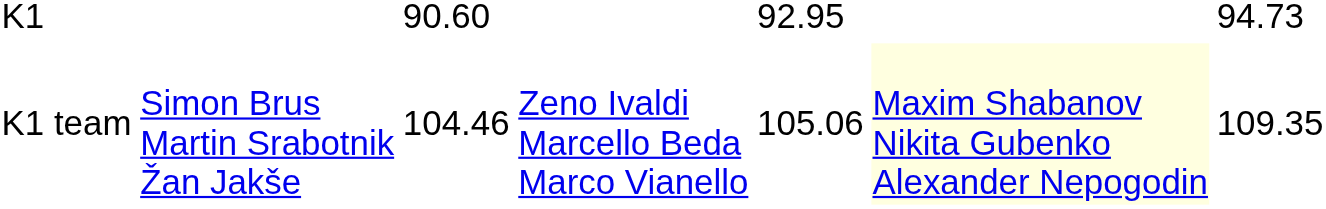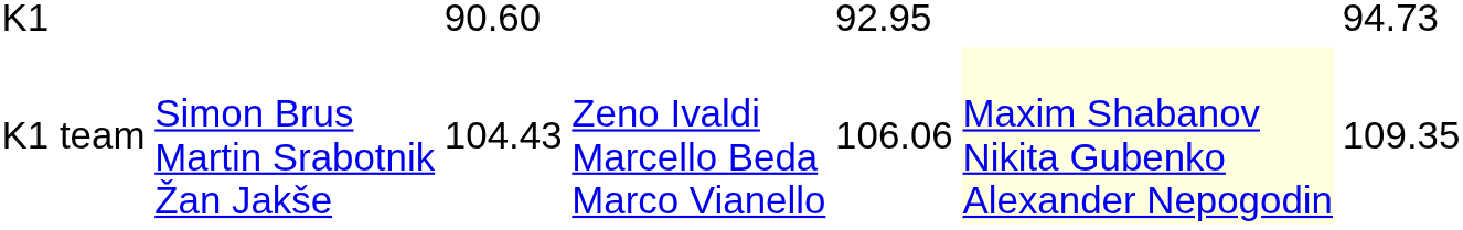K1 team | column 3: 104.46 -> 104.43
K1 team | column 5: 105.06 -> 106.06
